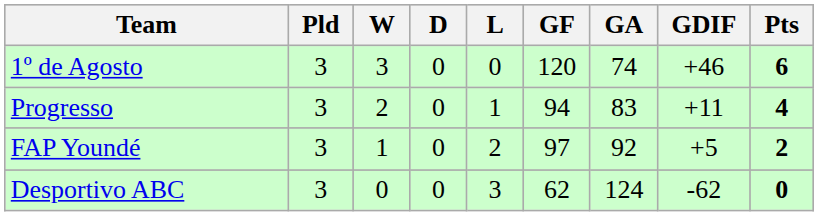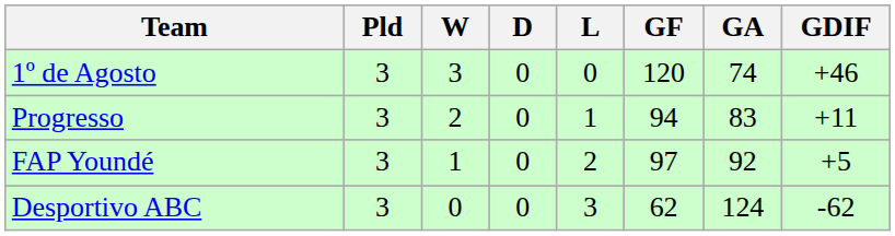- column: Pts | 6 | 4 | 2 | 0
